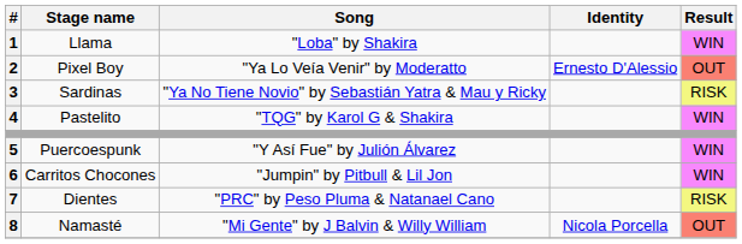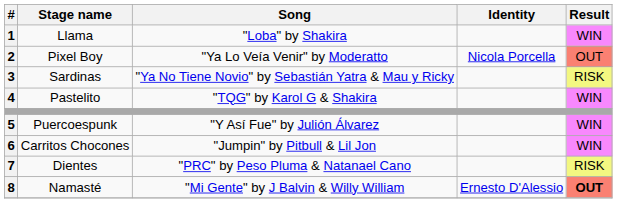Pixel Boy | Identity: Ernesto D'Alessio -> Nicola Porcella
Namasté | Identity: Nicola Porcella -> Ernesto D'Alessio
Namasté | Result: normal -> bold
